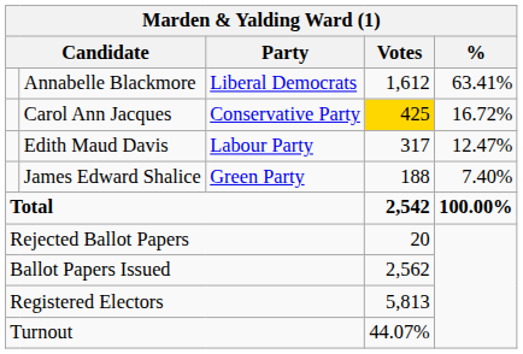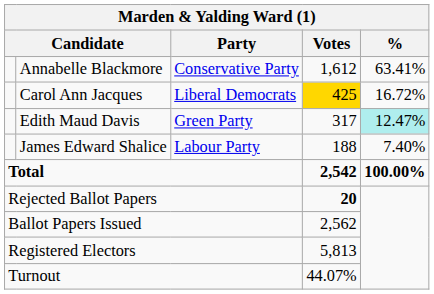Annabelle Blackmore | Party: Liberal Democrats -> Conservative Party
Carol Ann Jacques | Party: Conservative Party -> Liberal Democrats
Edith Maud Davis | Party: Labour Party -> Green Party
Edith Maud Davis | %: no background -> paleturquoise background
James Edward Shalice | Party: Green Party -> Labour Party
Rejected Ballot Papers | Votes: normal -> bold
